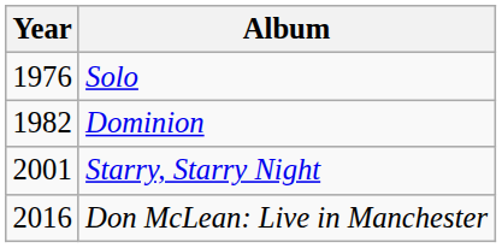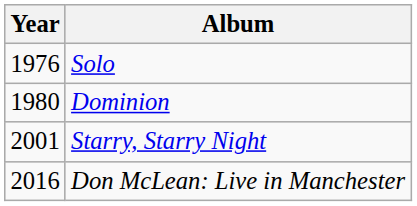Dominion | Year: 1982 -> 1980
